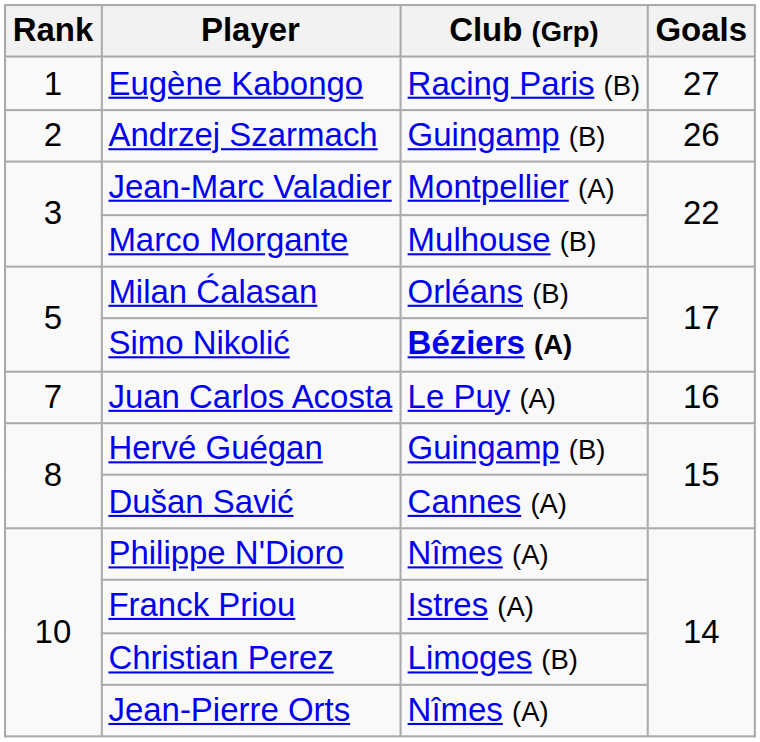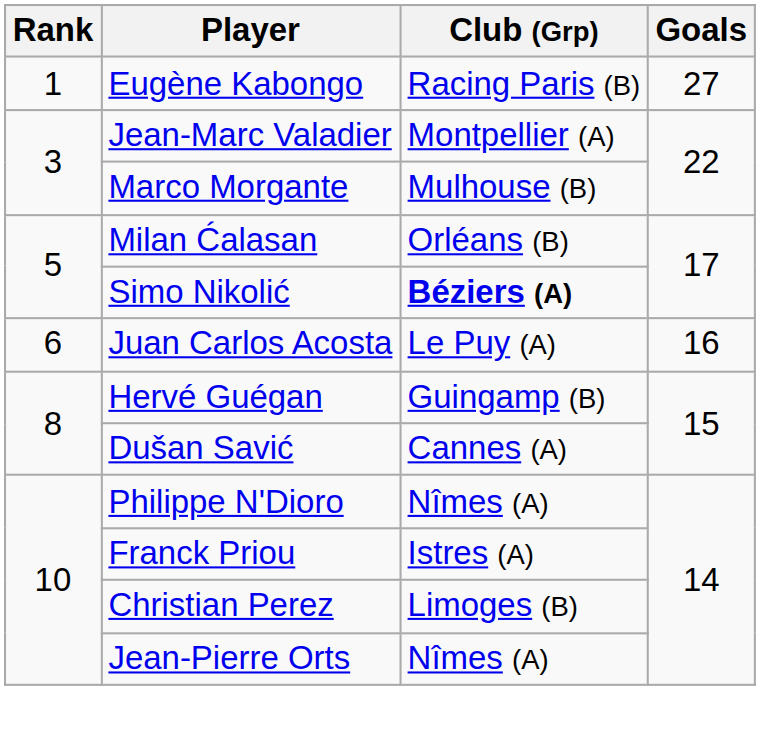- row: 2 | Andrzej Szarmach | Guingamp (B) | 26
Juan Carlos Acosta | Rank: 7 -> 6
